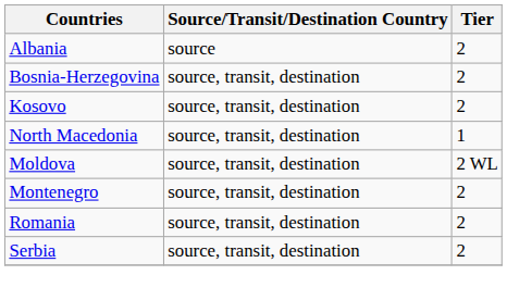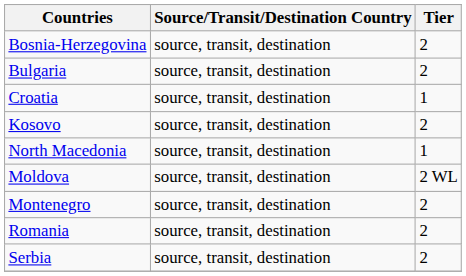- row: Albania | source | 2
+ row: Bulgaria | source, transit, destination | 2
+ row: Croatia | source, transit, destination | 1
